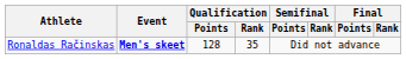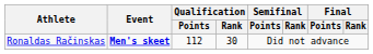Ronaldas Račinskas | Qualification / Points: 128 -> 112
Ronaldas Račinskas | Qualification / Rank: 35 -> 30
